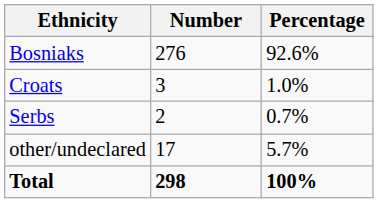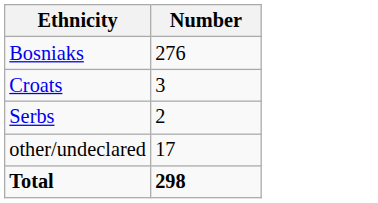- column: Percentage | 92.6% | 1.0% | 0.7% | 5.7% | 100%
